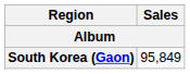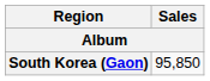South Korea (Gaon) | Sales: 95,849 -> 95,850
